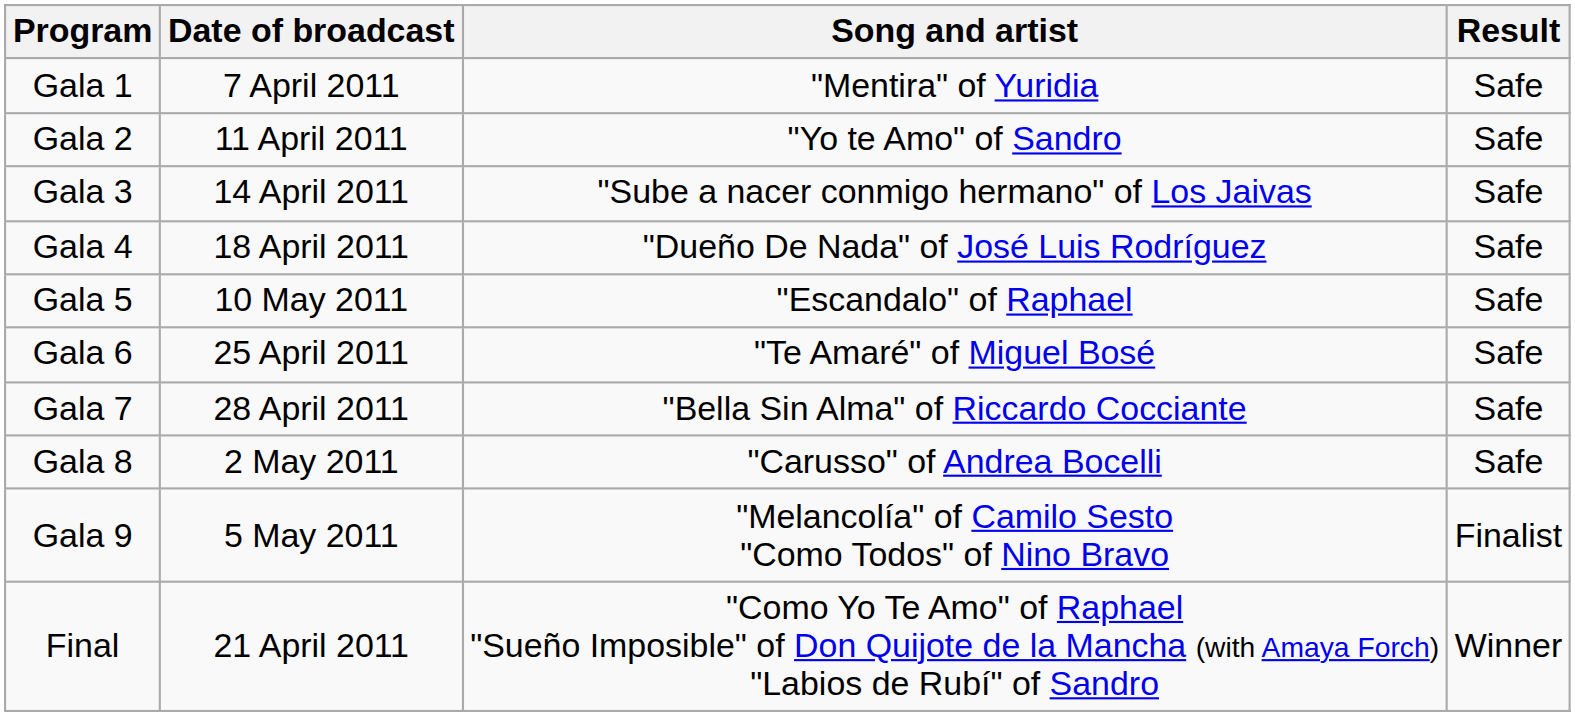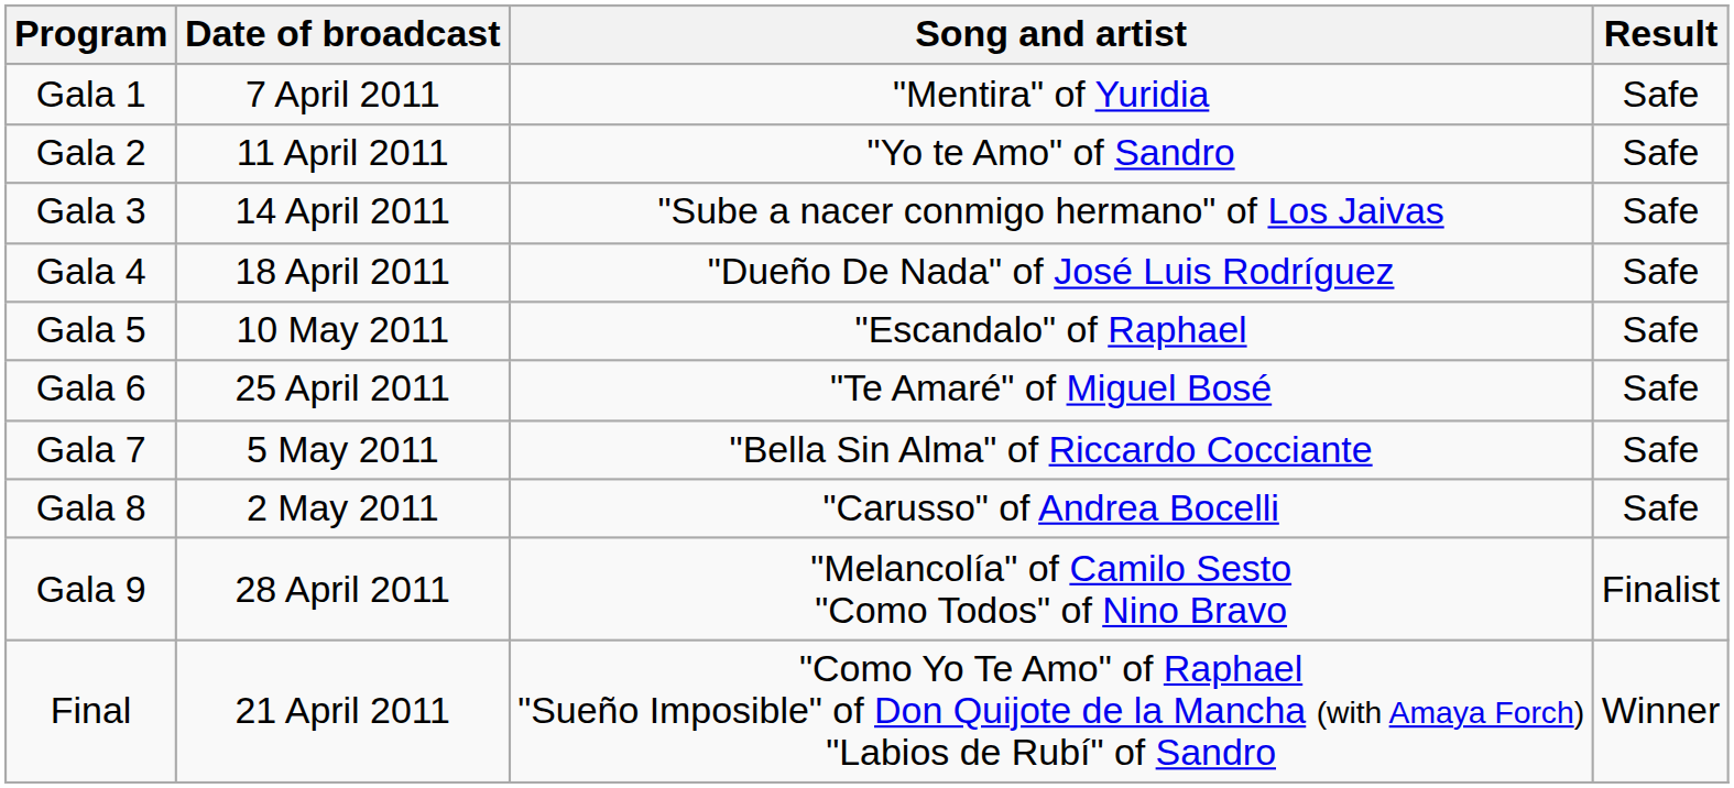Gala 7 | Date of broadcast: 28 April 2011 -> 5 May 2011
Gala 9 | Date of broadcast: 5 May 2011 -> 28 April 2011
